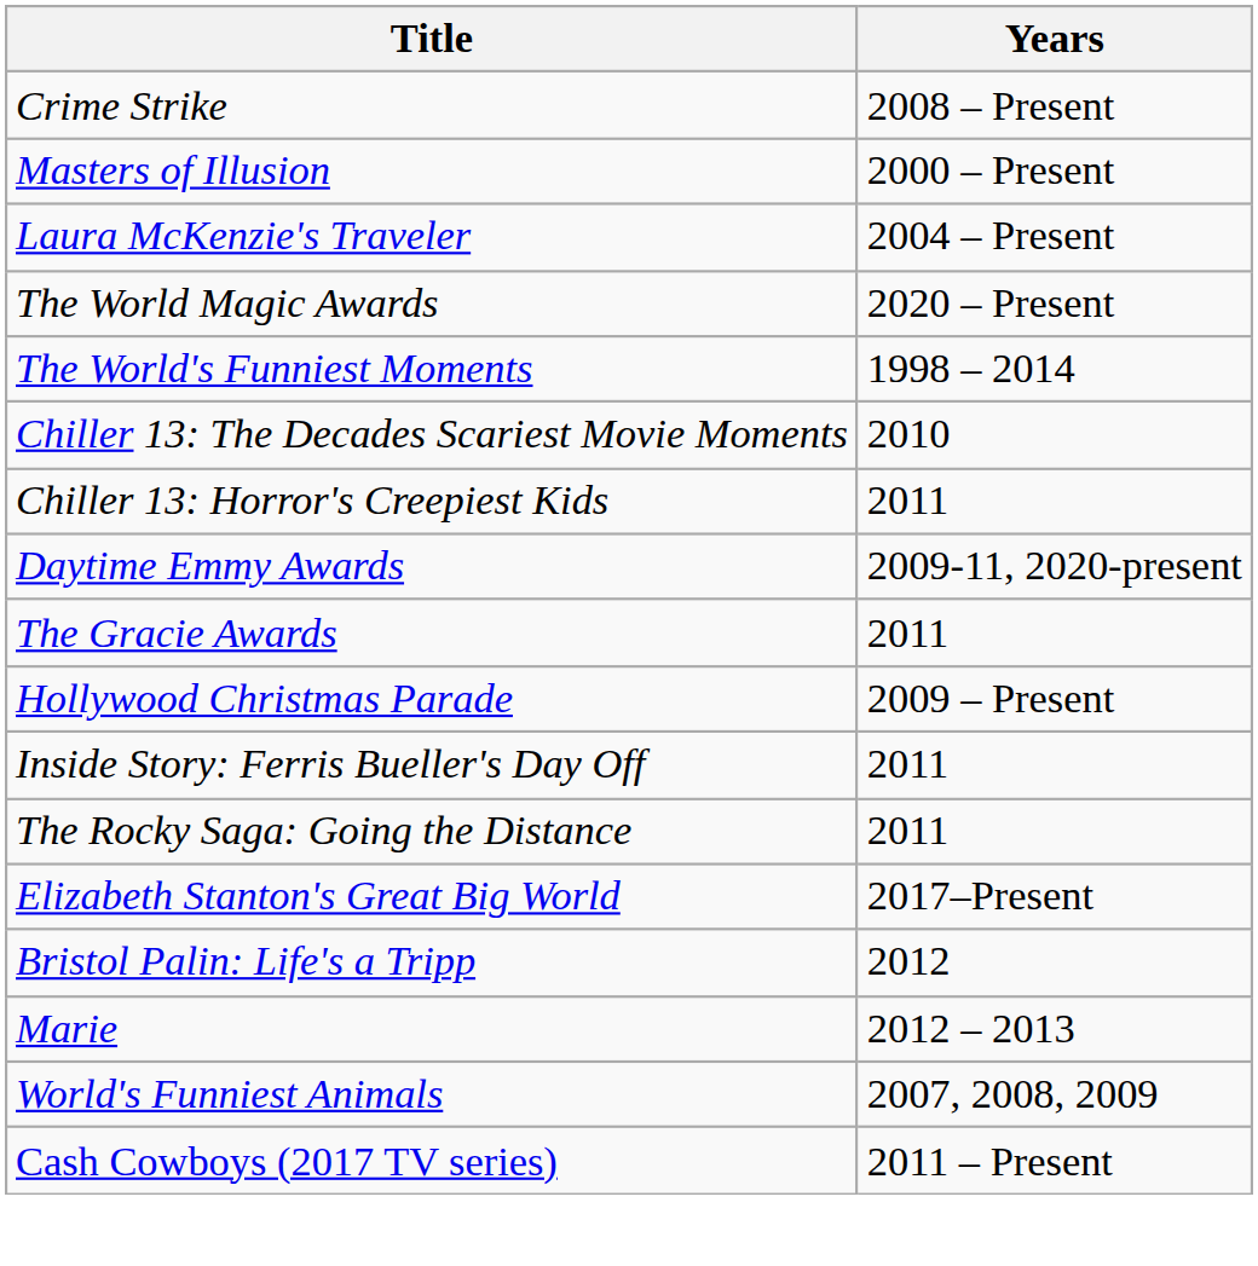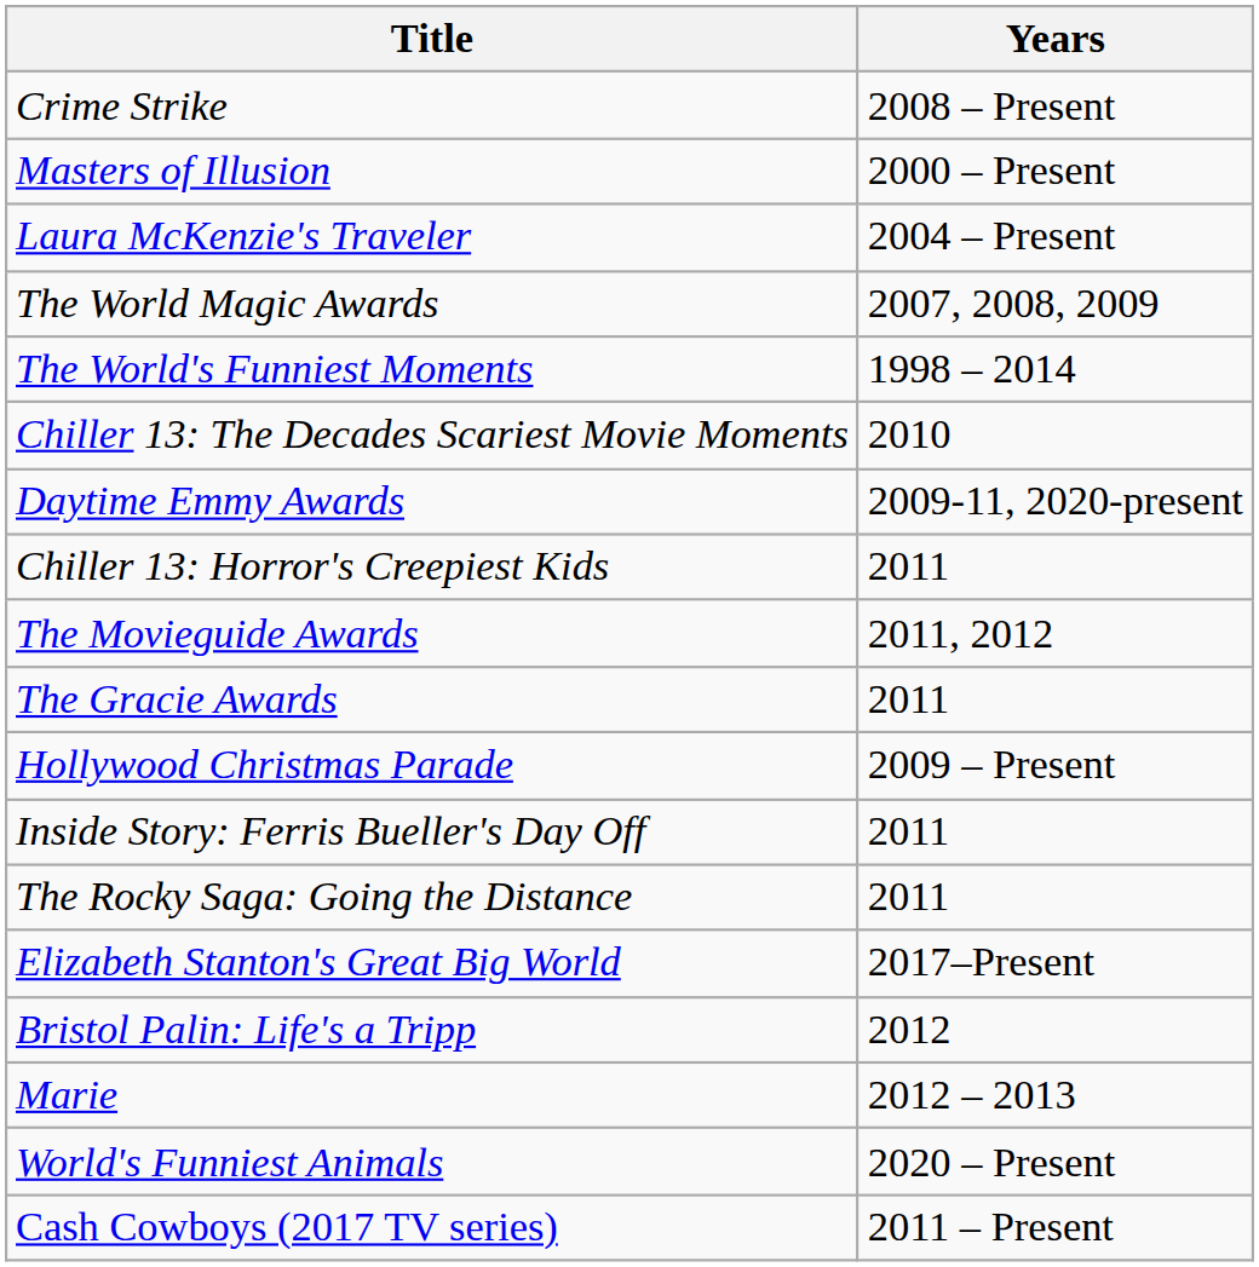The World Magic Awards | Years: 2020 – Present -> 2007, 2008, 2009
rows swapped: Daytime Emmy Awards <-> Chiller 13: Horror's Creepiest Kids
+ row: The Movieguide Awards | 2011, 2012
World's Funniest Animals | Years: 2007, 2008, 2009 -> 2020 – Present
